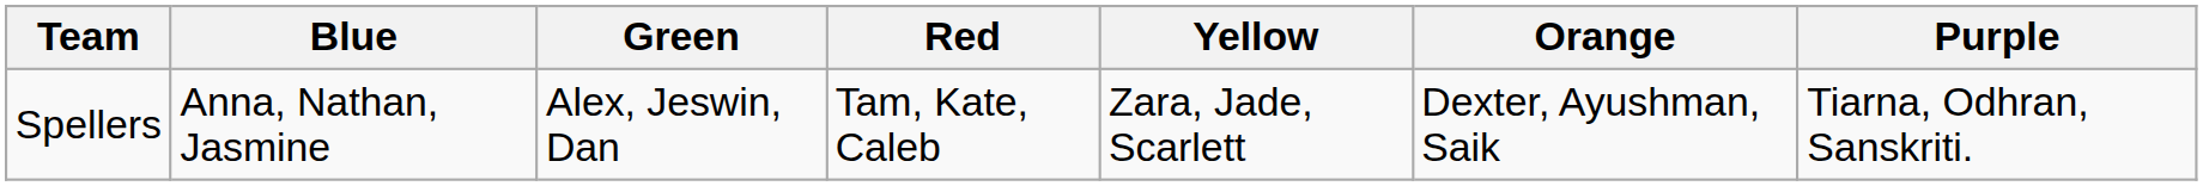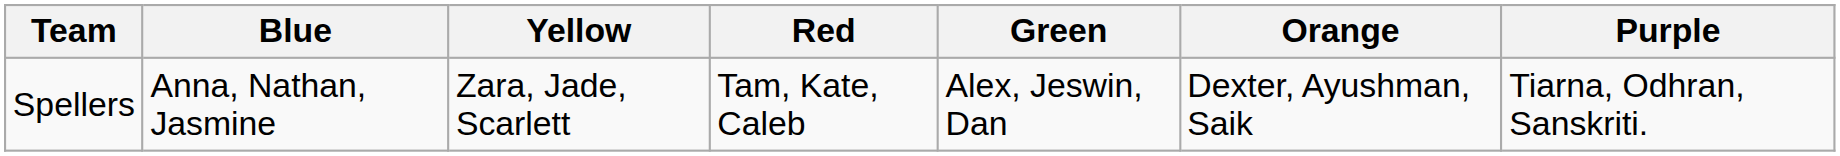columns swapped: Yellow <-> Green
